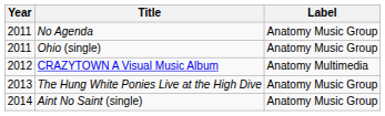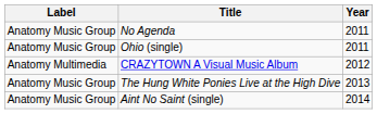columns swapped: Year <-> Label
